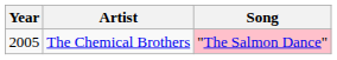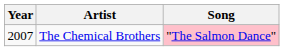The Chemical Brothers | Year: 2005 -> 2007
